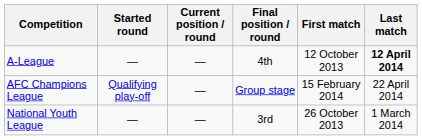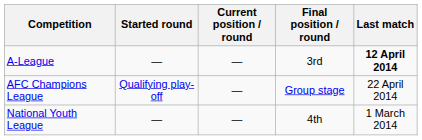- column: First match | 12 October 2013 | 15 February 2014 | 26 October 2013
A-League | Final position / round: 4th -> 3rd
National Youth League | Final position / round: 3rd -> 4th
